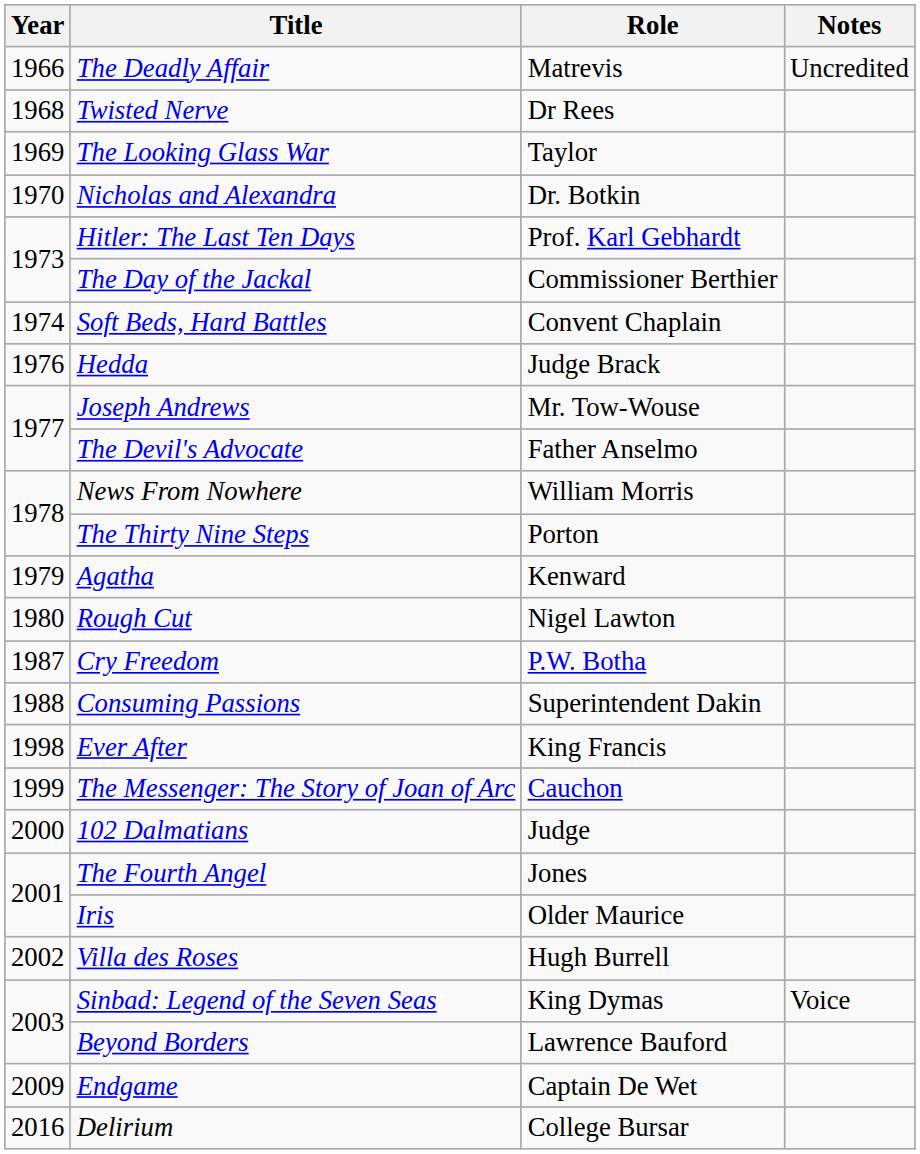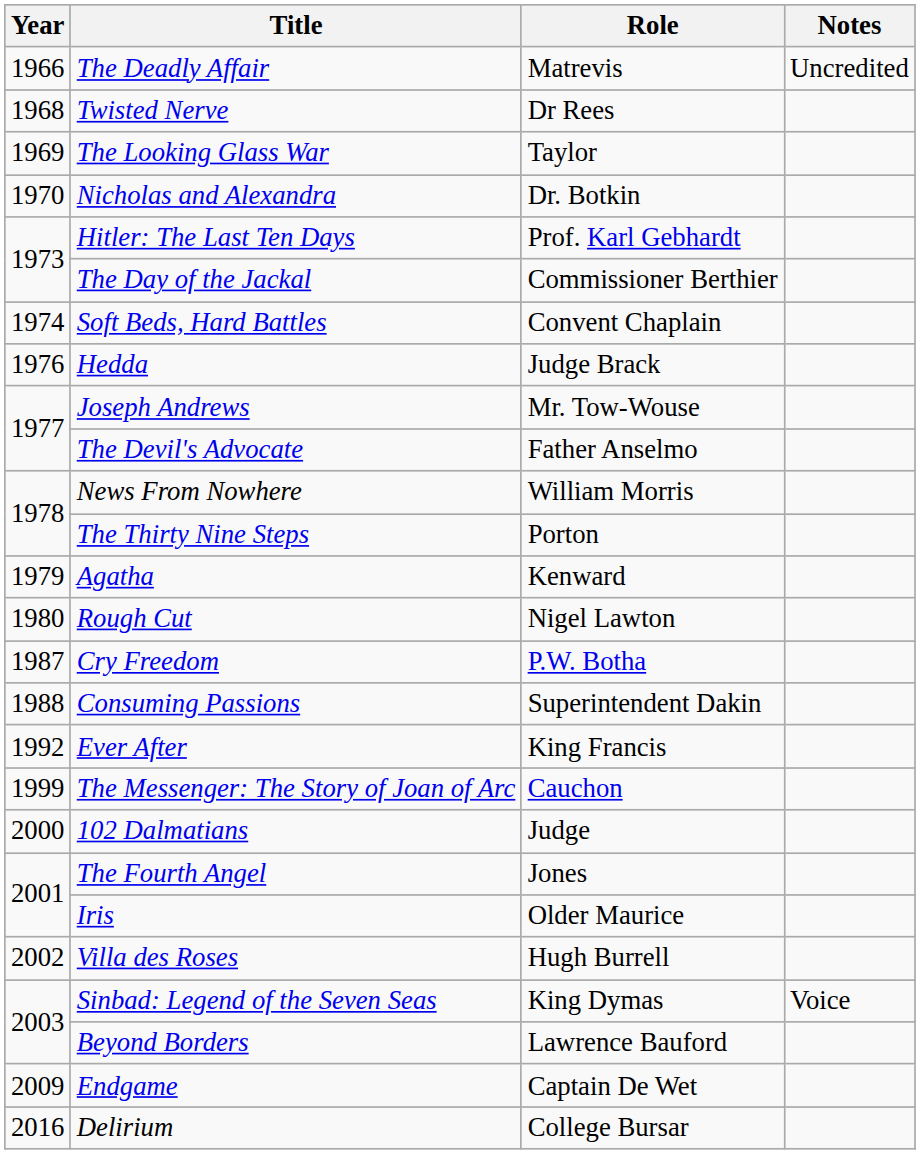Ever After | Year: 1998 -> 1992
